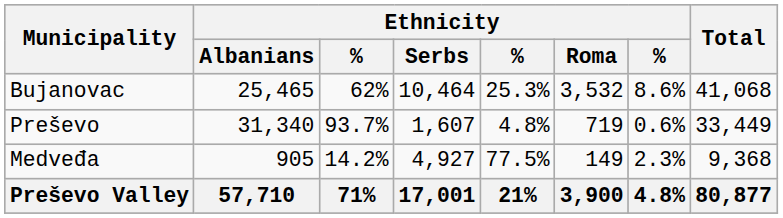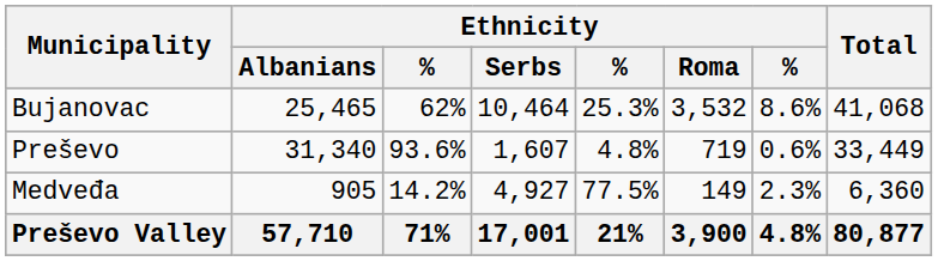Preševo | column 3: 93.7% -> 93.6%
Medveđa | Total: 9,368 -> 6,360
